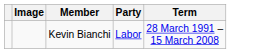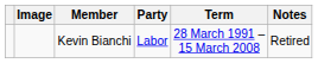+ column: Notes | Retired
